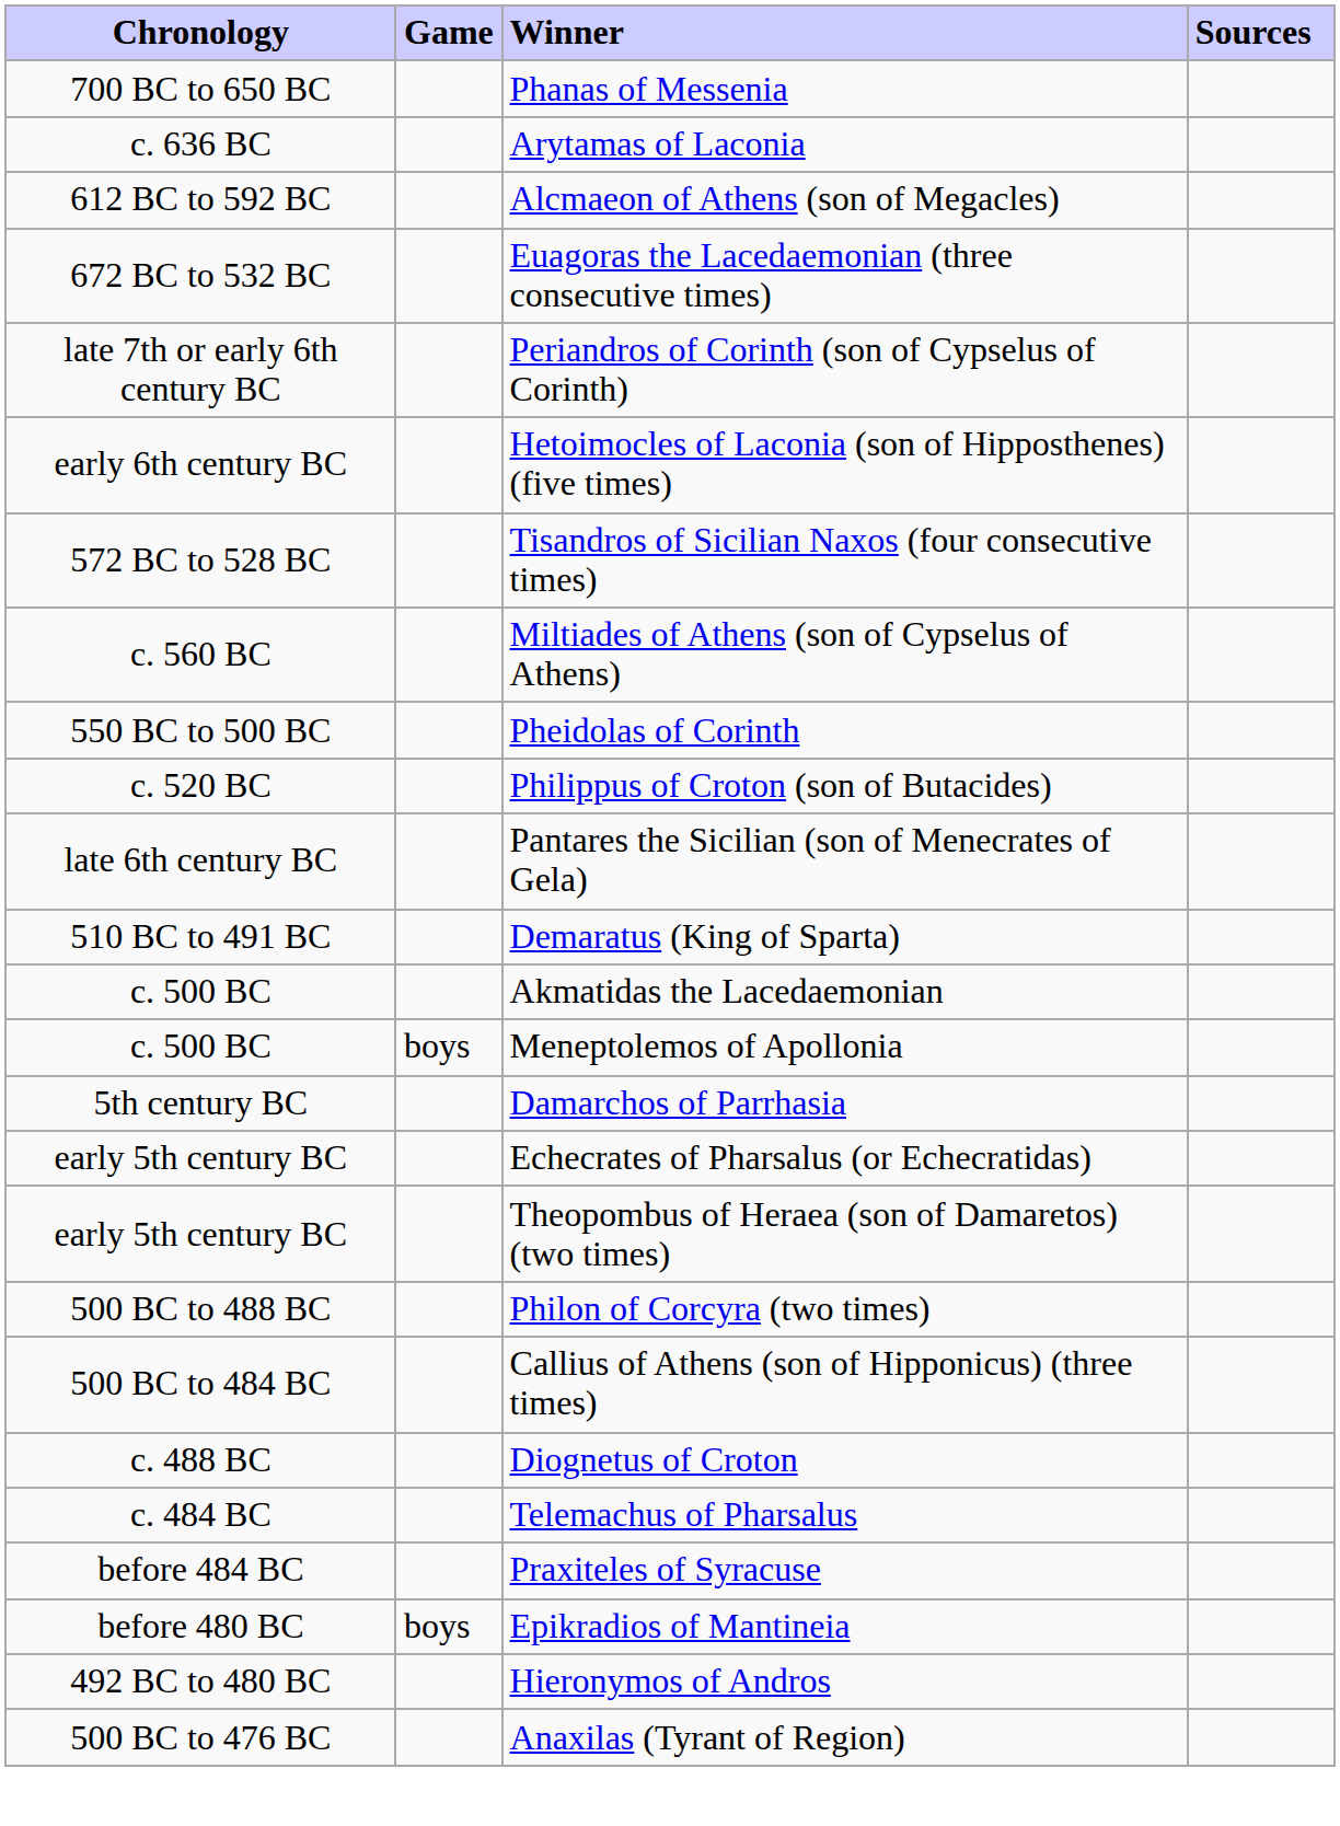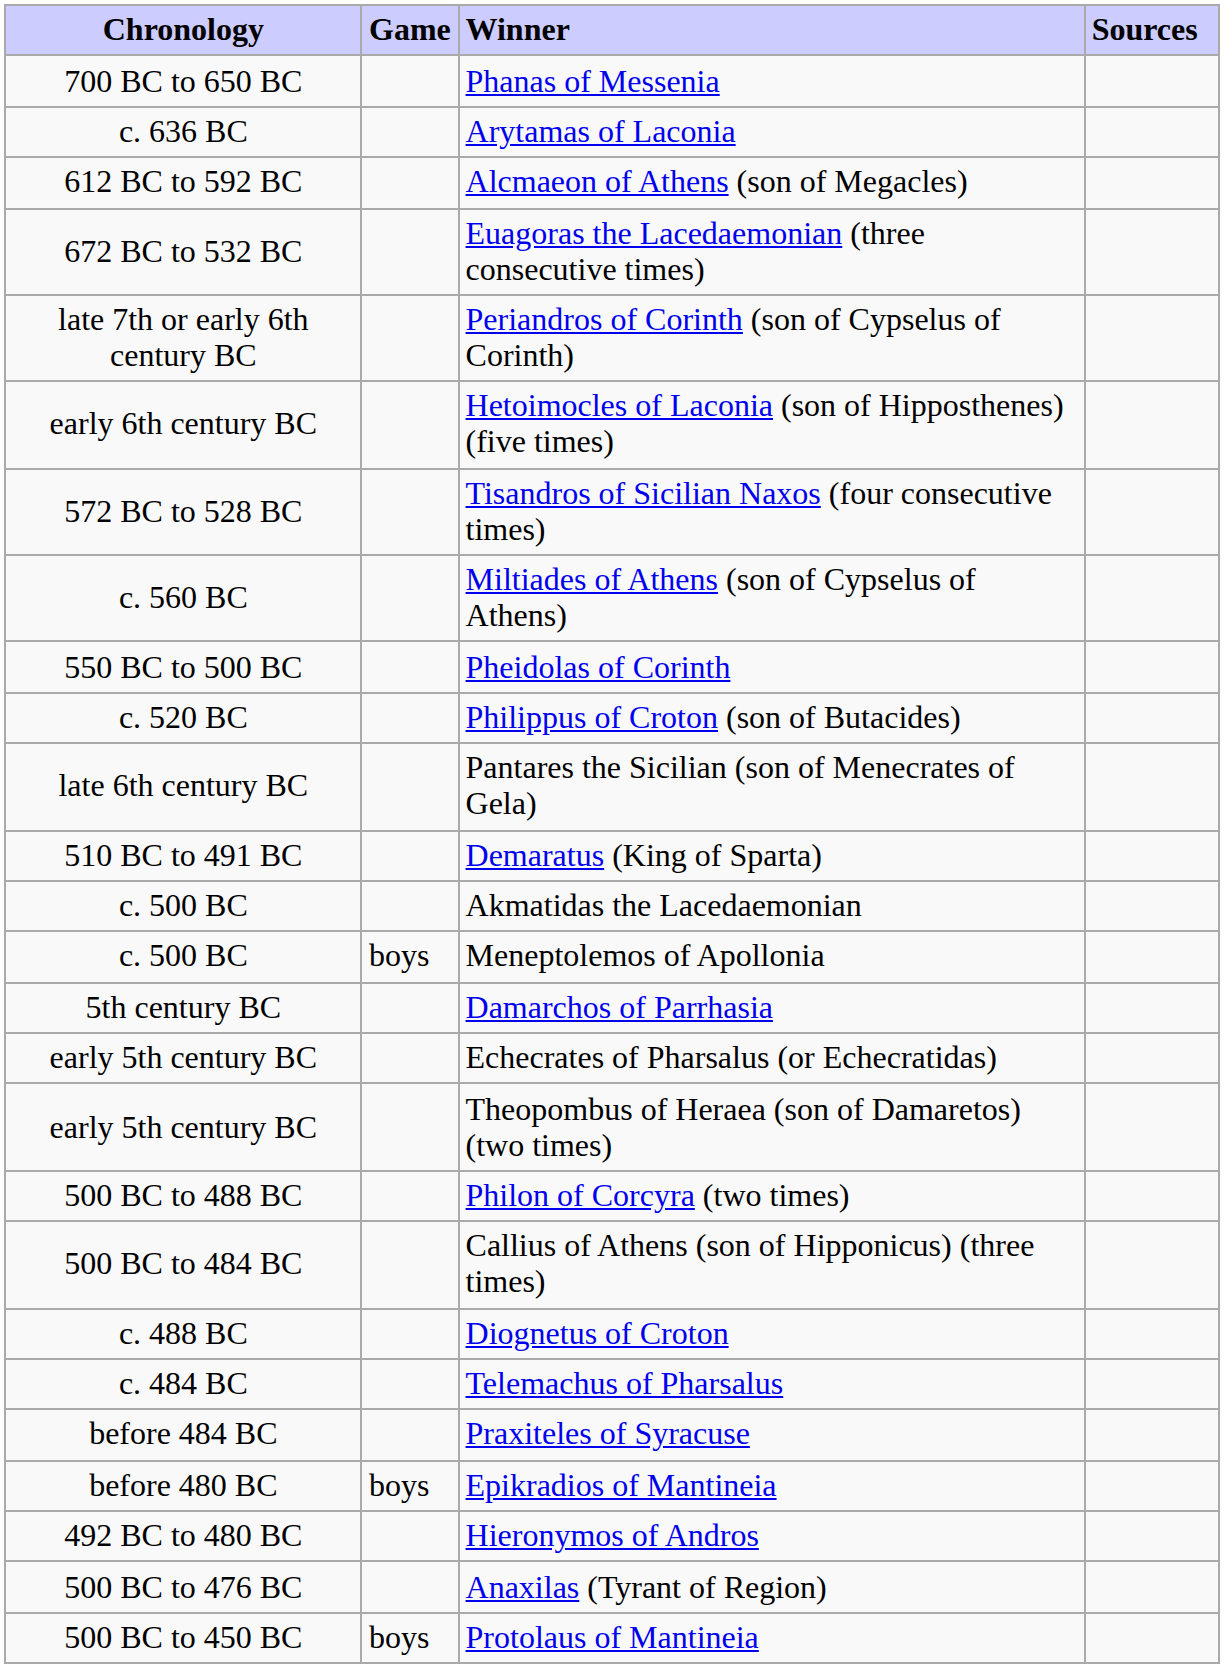+ row: 500 BC to 450 BC | boys | Protolaus of Mantineia
